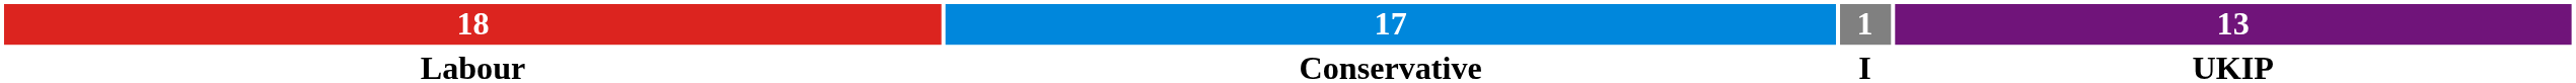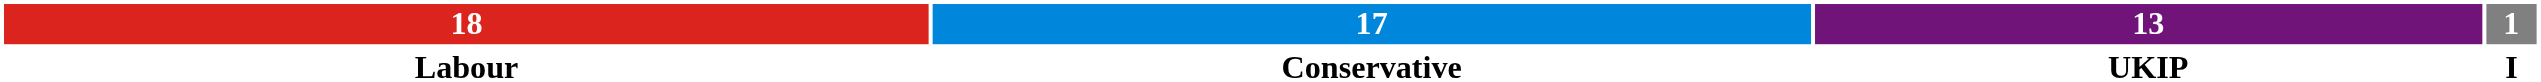columns swapped: 13 <-> 1
